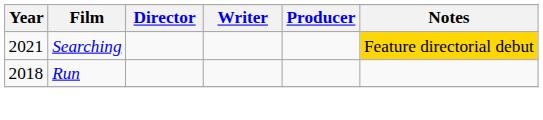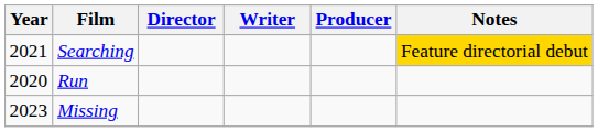Run | Year: 2018 -> 2020
+ row: 2023 | Missing
